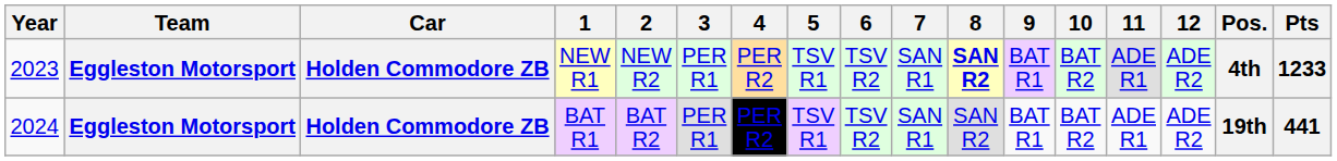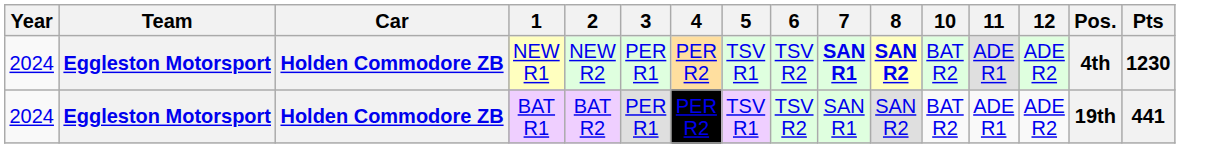- column: 9 | BAT R1 | BAT R1
NEW R1 | Year: 2023 -> 2024
NEW R1 | 7: normal -> bold
NEW R1 | Pts: 1233 -> 1230
